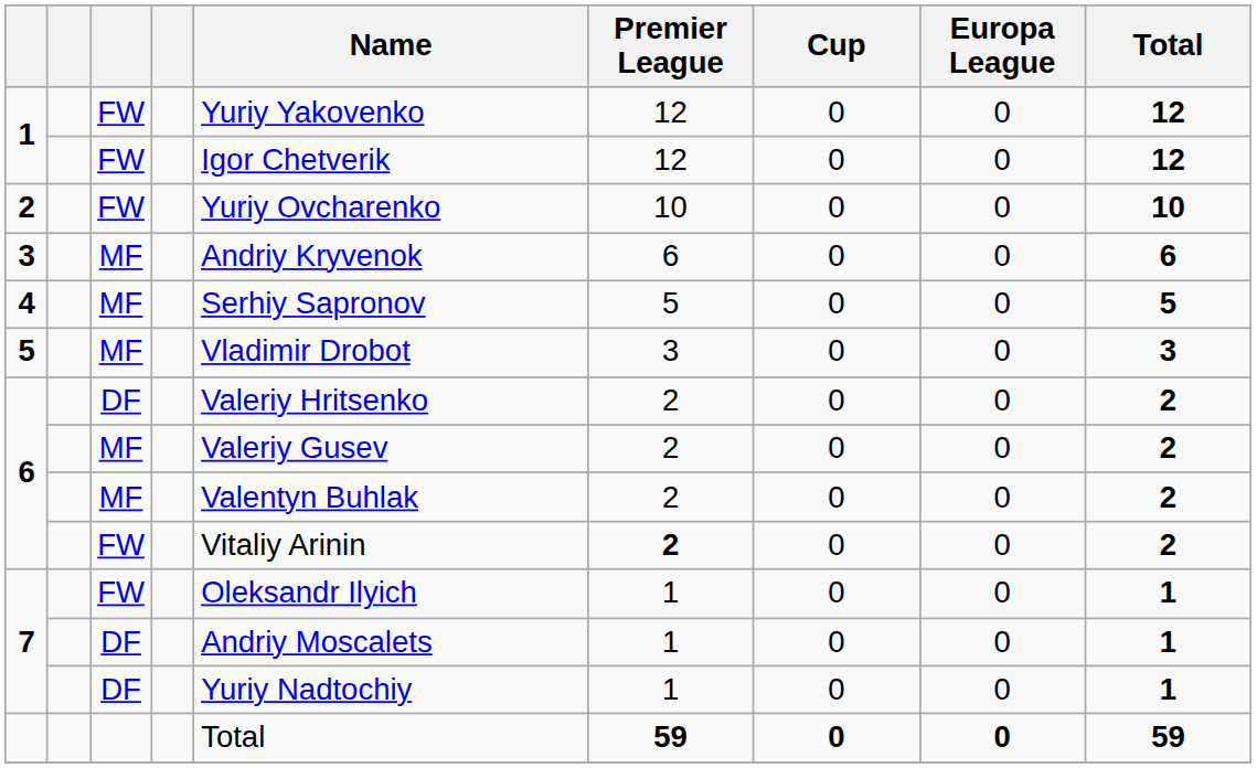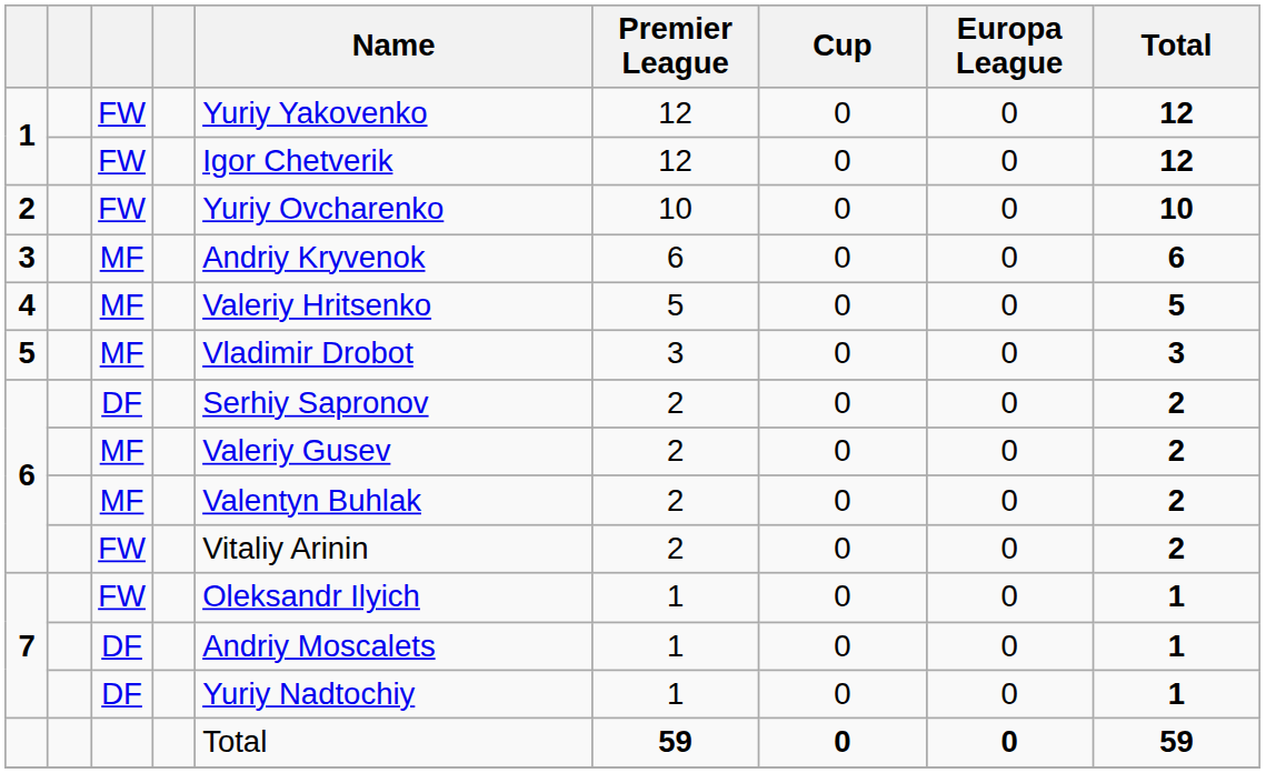4 | Name: Serhiy Sapronov -> Valeriy Hritsenko
6 / DF | Name: Valeriy Hritsenko -> Serhiy Sapronov
6 / FW | Premier League: bold -> normal
